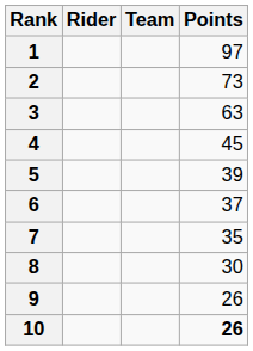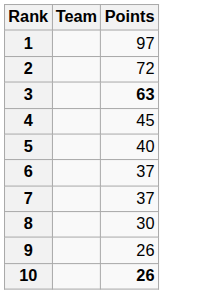- column: Rider
2 | Points: 73 -> 72
3 | Points: normal -> bold
5 | Points: 39 -> 40
7 | Points: 35 -> 37
